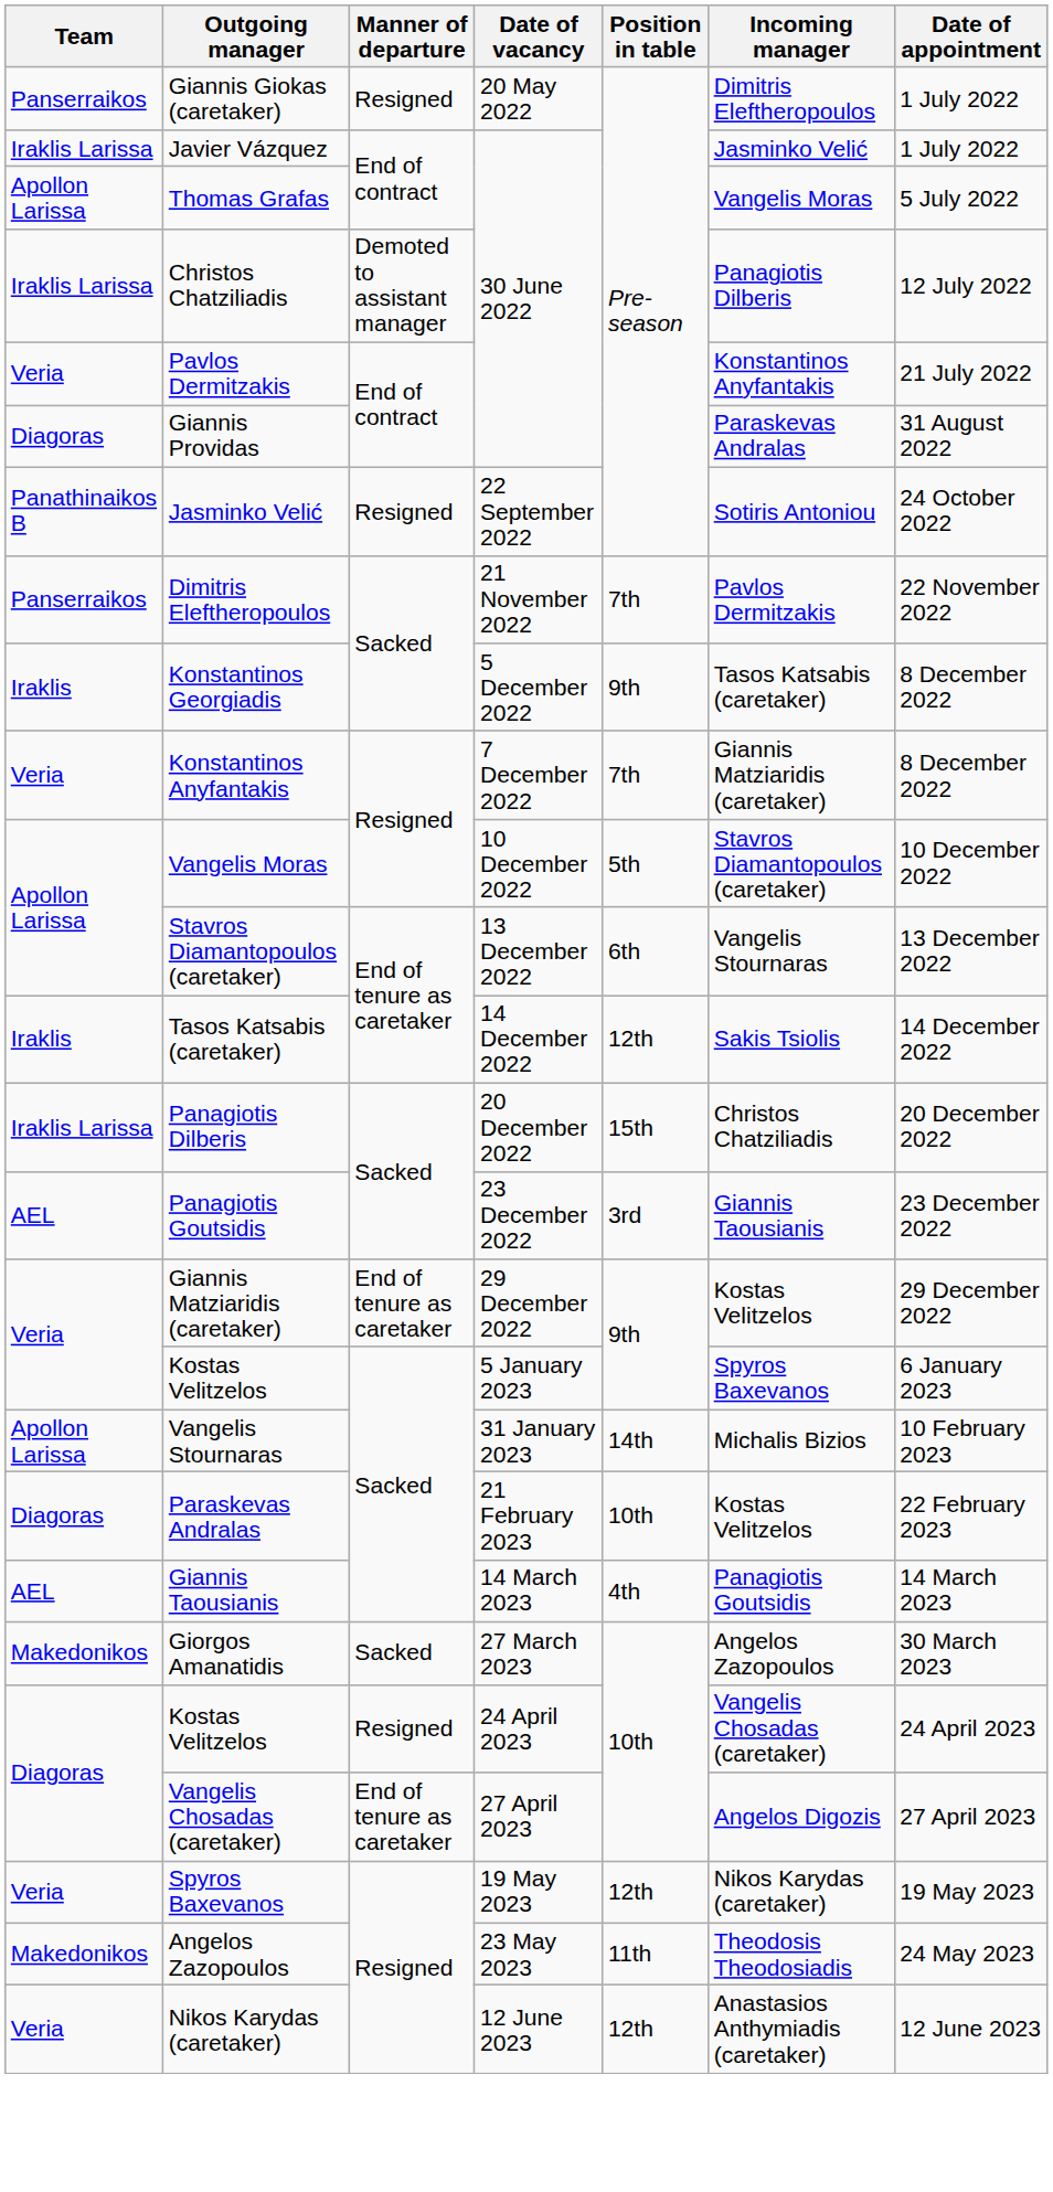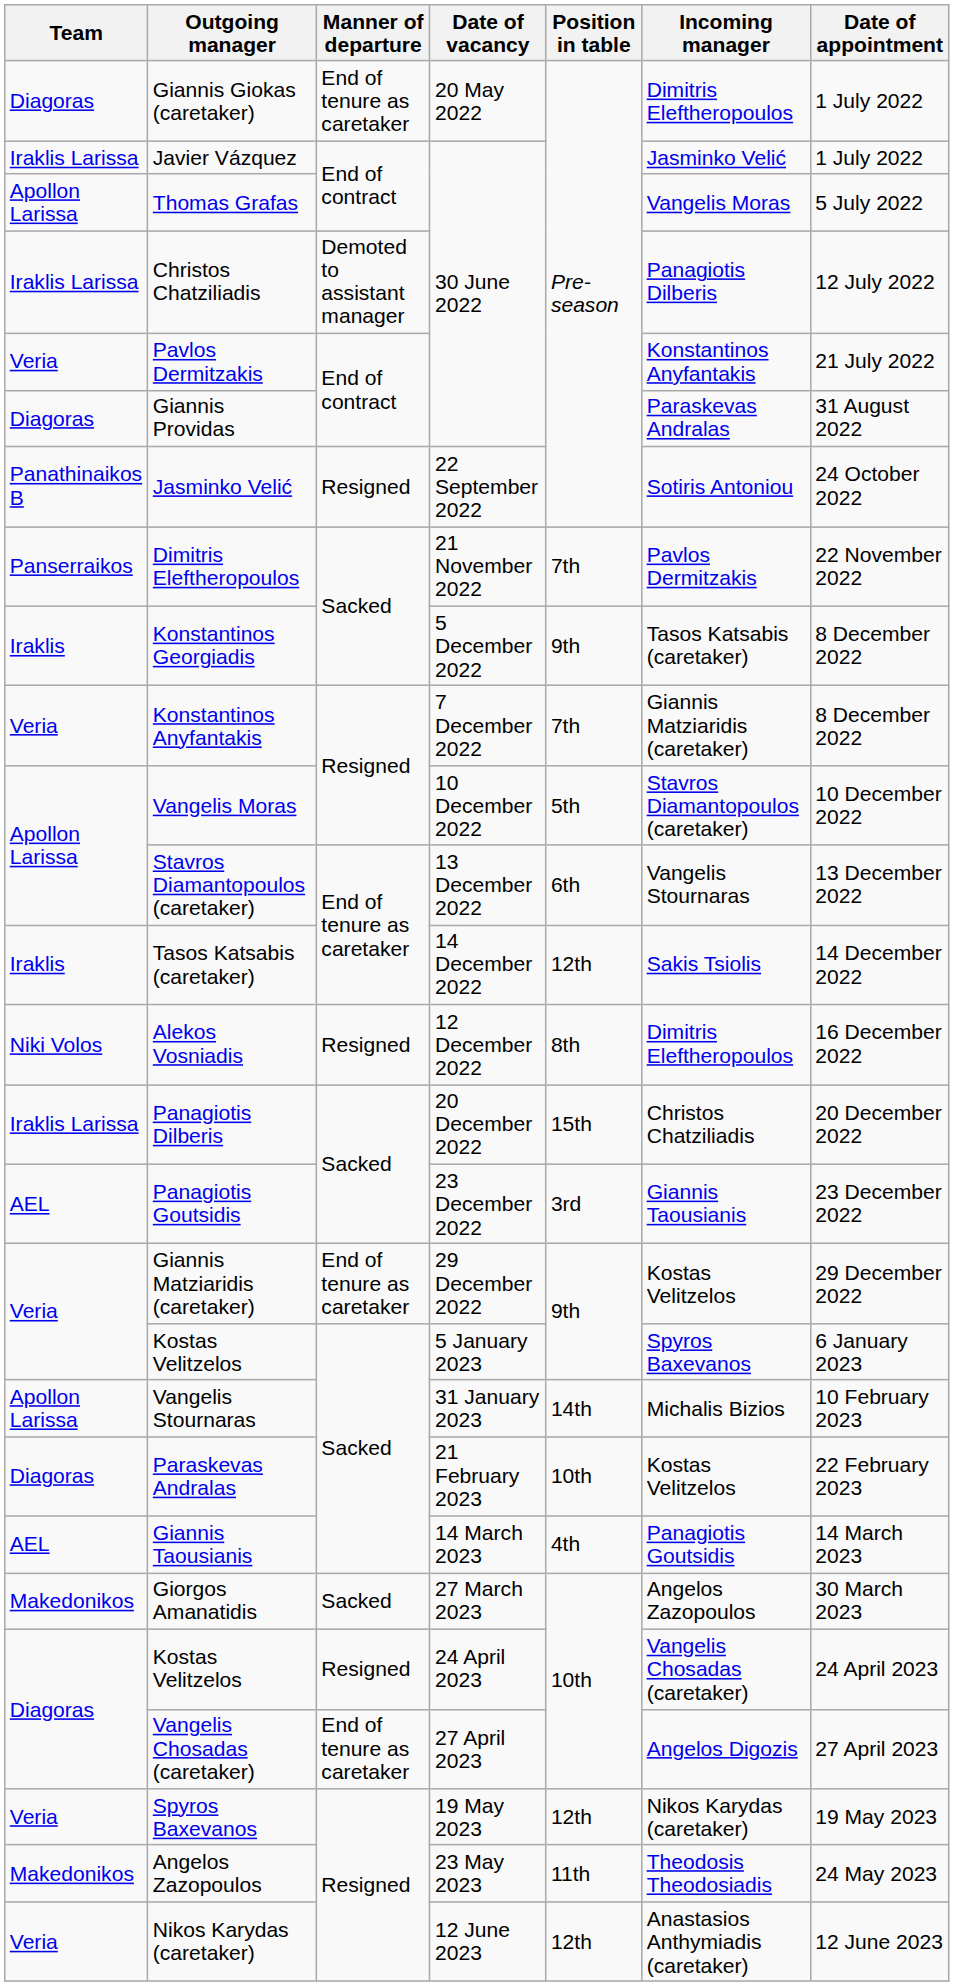Giannis Giokas (caretaker) | Team: Panserraikos -> Diagoras
Giannis Giokas (caretaker) | Manner of departure: Resigned -> End of tenure as caretaker
+ row: Niki Volos | Alekos Vosniadis | Resigned | 12 December 2022 | 8th | Dimitris Eleftheropoulos | 16 December 2022
